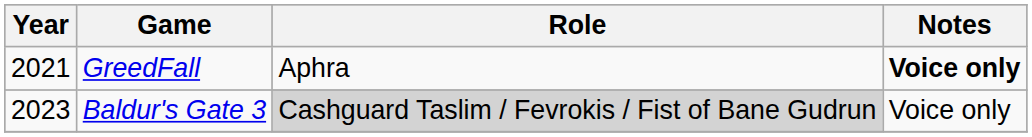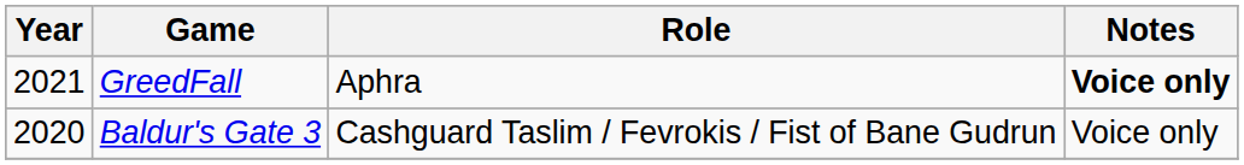Baldur's Gate 3 | Year: 2023 -> 2020
Baldur's Gate 3 | Role: lightgrey background -> no background
